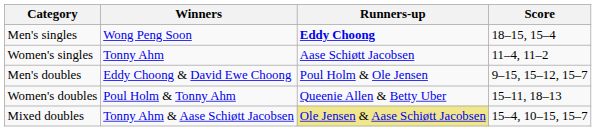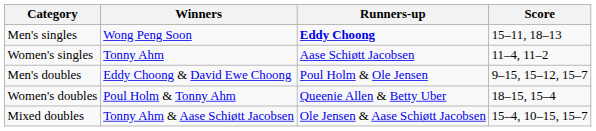Men's singles | Score: 18–15, 15–4 -> 15–11, 18–13
Women's doubles | Score: 15–11, 18–13 -> 18–15, 15–4
Mixed doubles | Runners-up: khaki background -> no background
